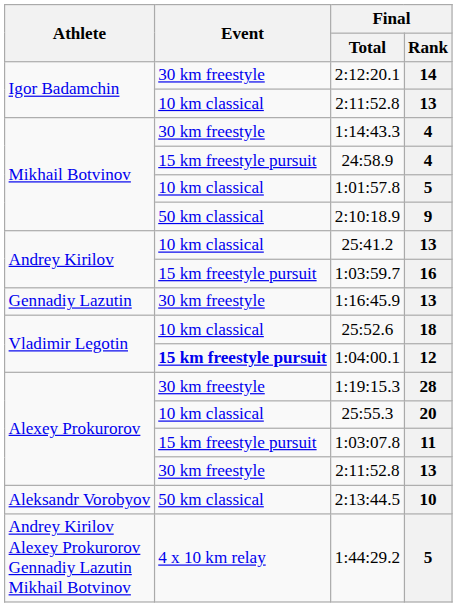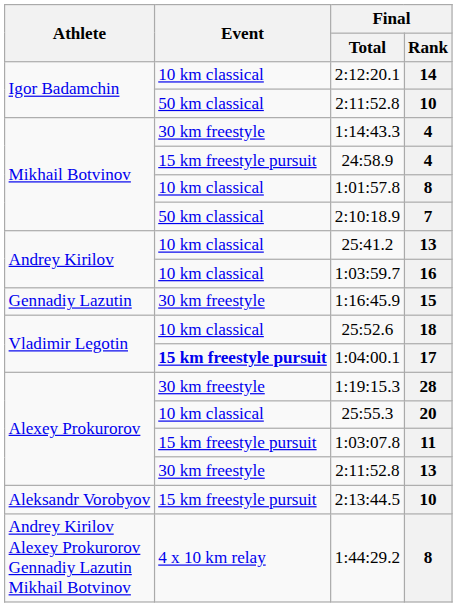2:12:20.1 | Event: 30 km freestyle -> 10 km classical
Igor Badamchin / 2:11:52.8 | Event: 10 km classical -> 50 km classical
Igor Badamchin / 2:11:52.8 | Final / Rank: 13 -> 10
1:01:57.8 | Final / Rank: 5 -> 8
2:10:18.9 | Final / Rank: 9 -> 7
1:03:59.7 | Event: 15 km freestyle pursuit -> 10 km classical
1:16:45.9 | Final / Rank: 13 -> 15
1:04:00.1 | Final / Rank: 12 -> 17
2:13:44.5 | Event: 50 km classical -> 15 km freestyle pursuit
1:44:29.2 | Final / Rank: 5 -> 8
